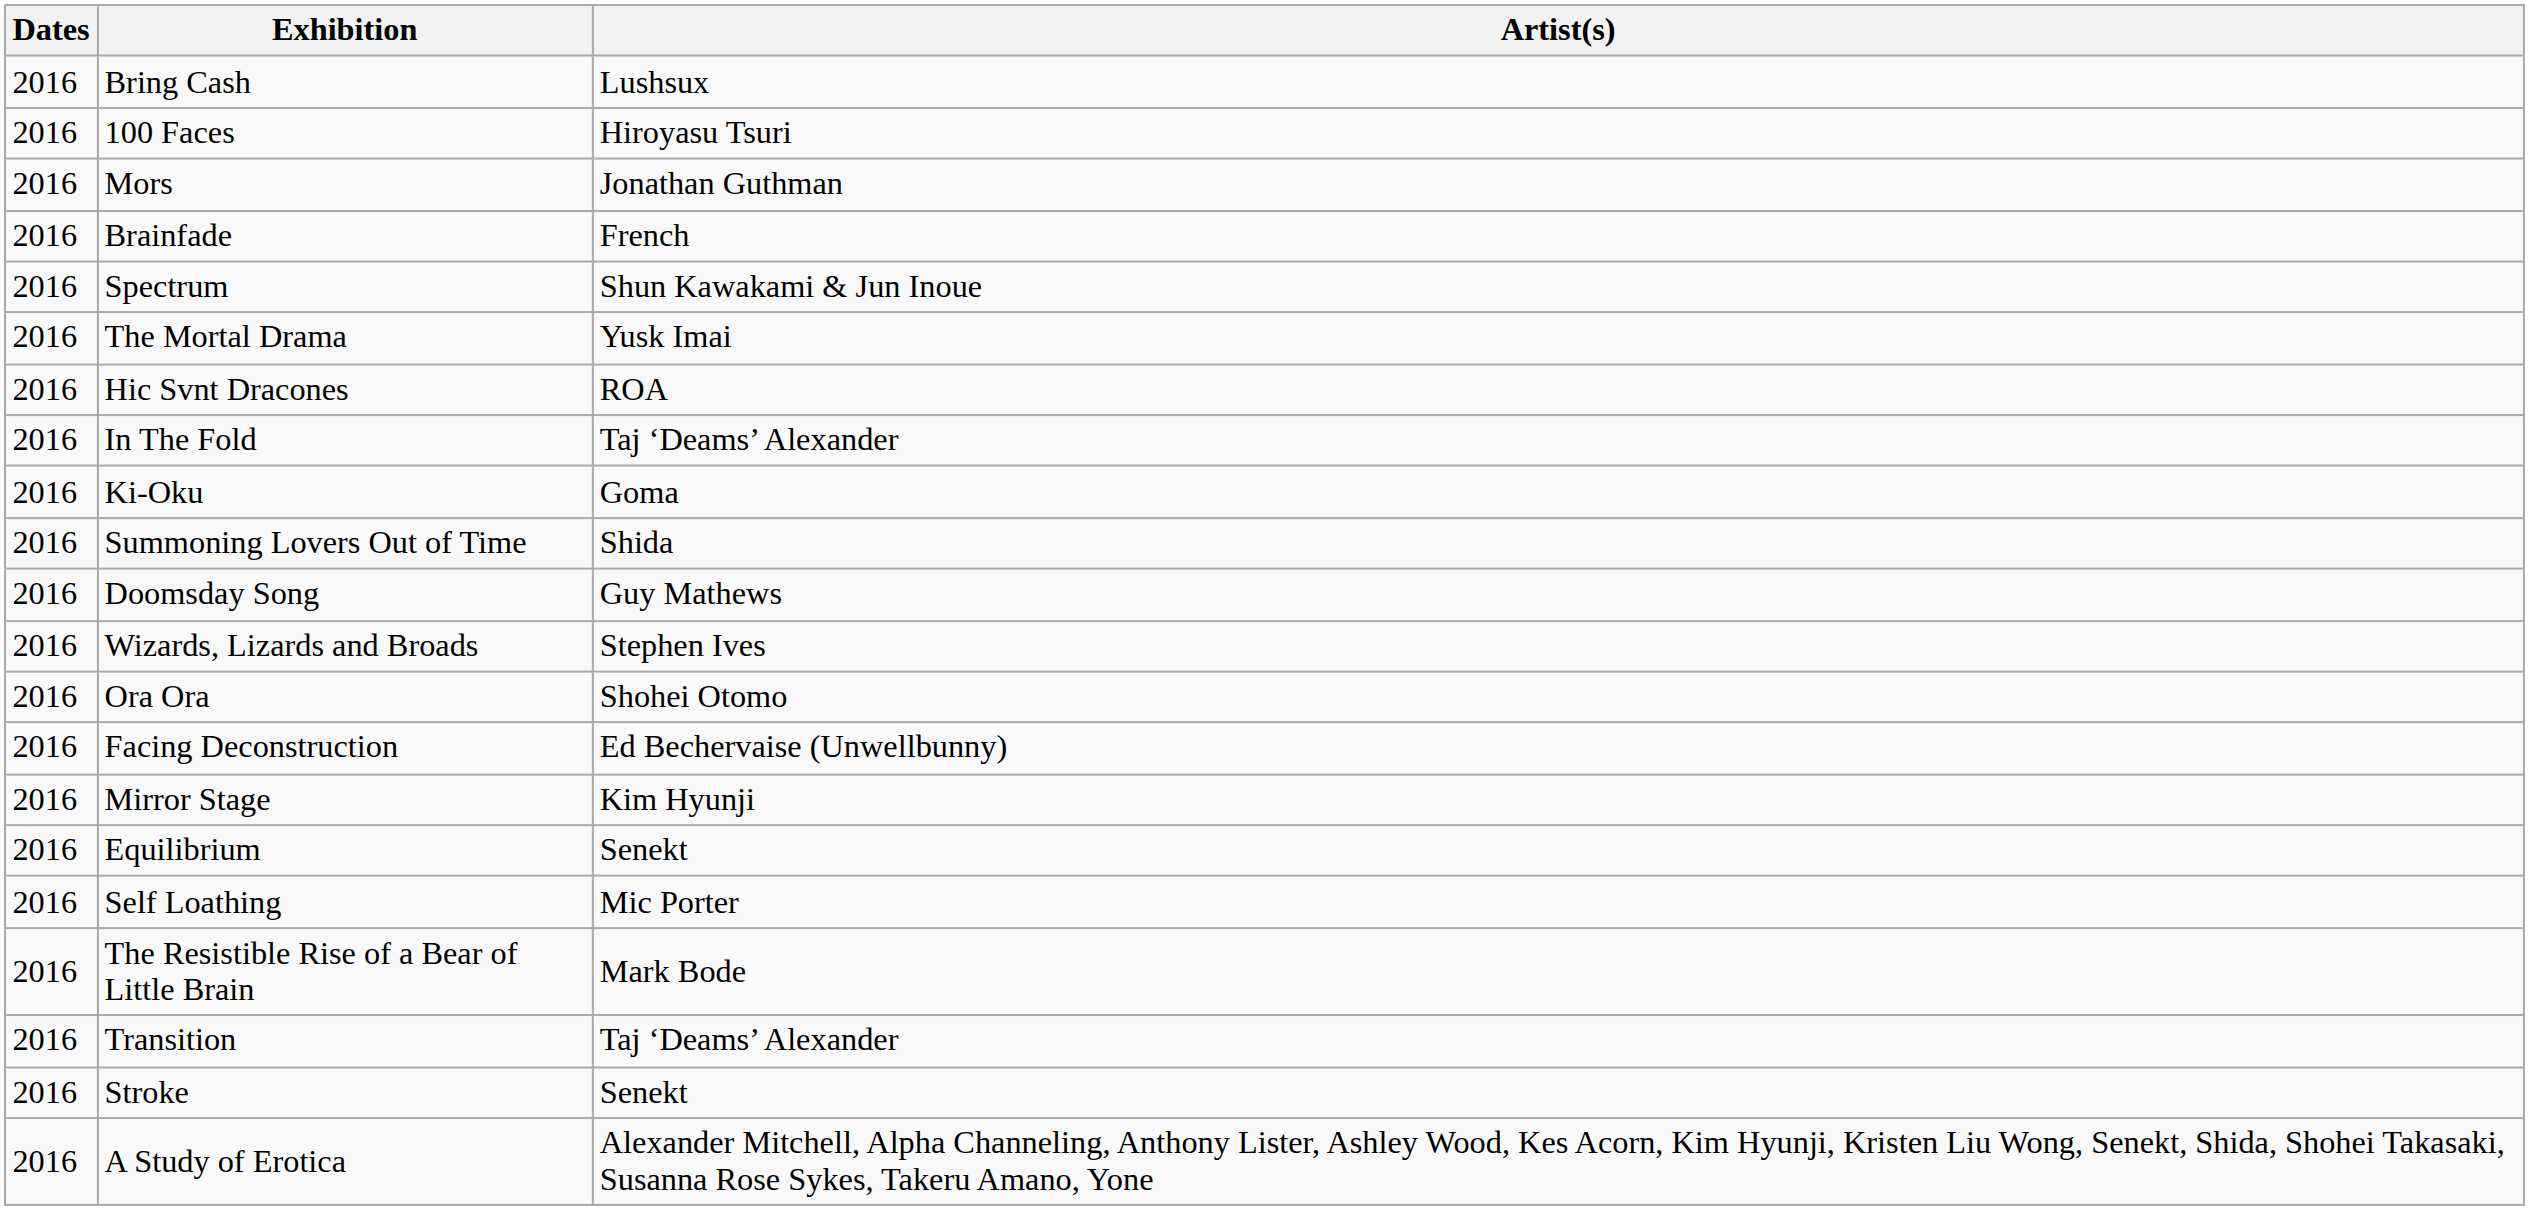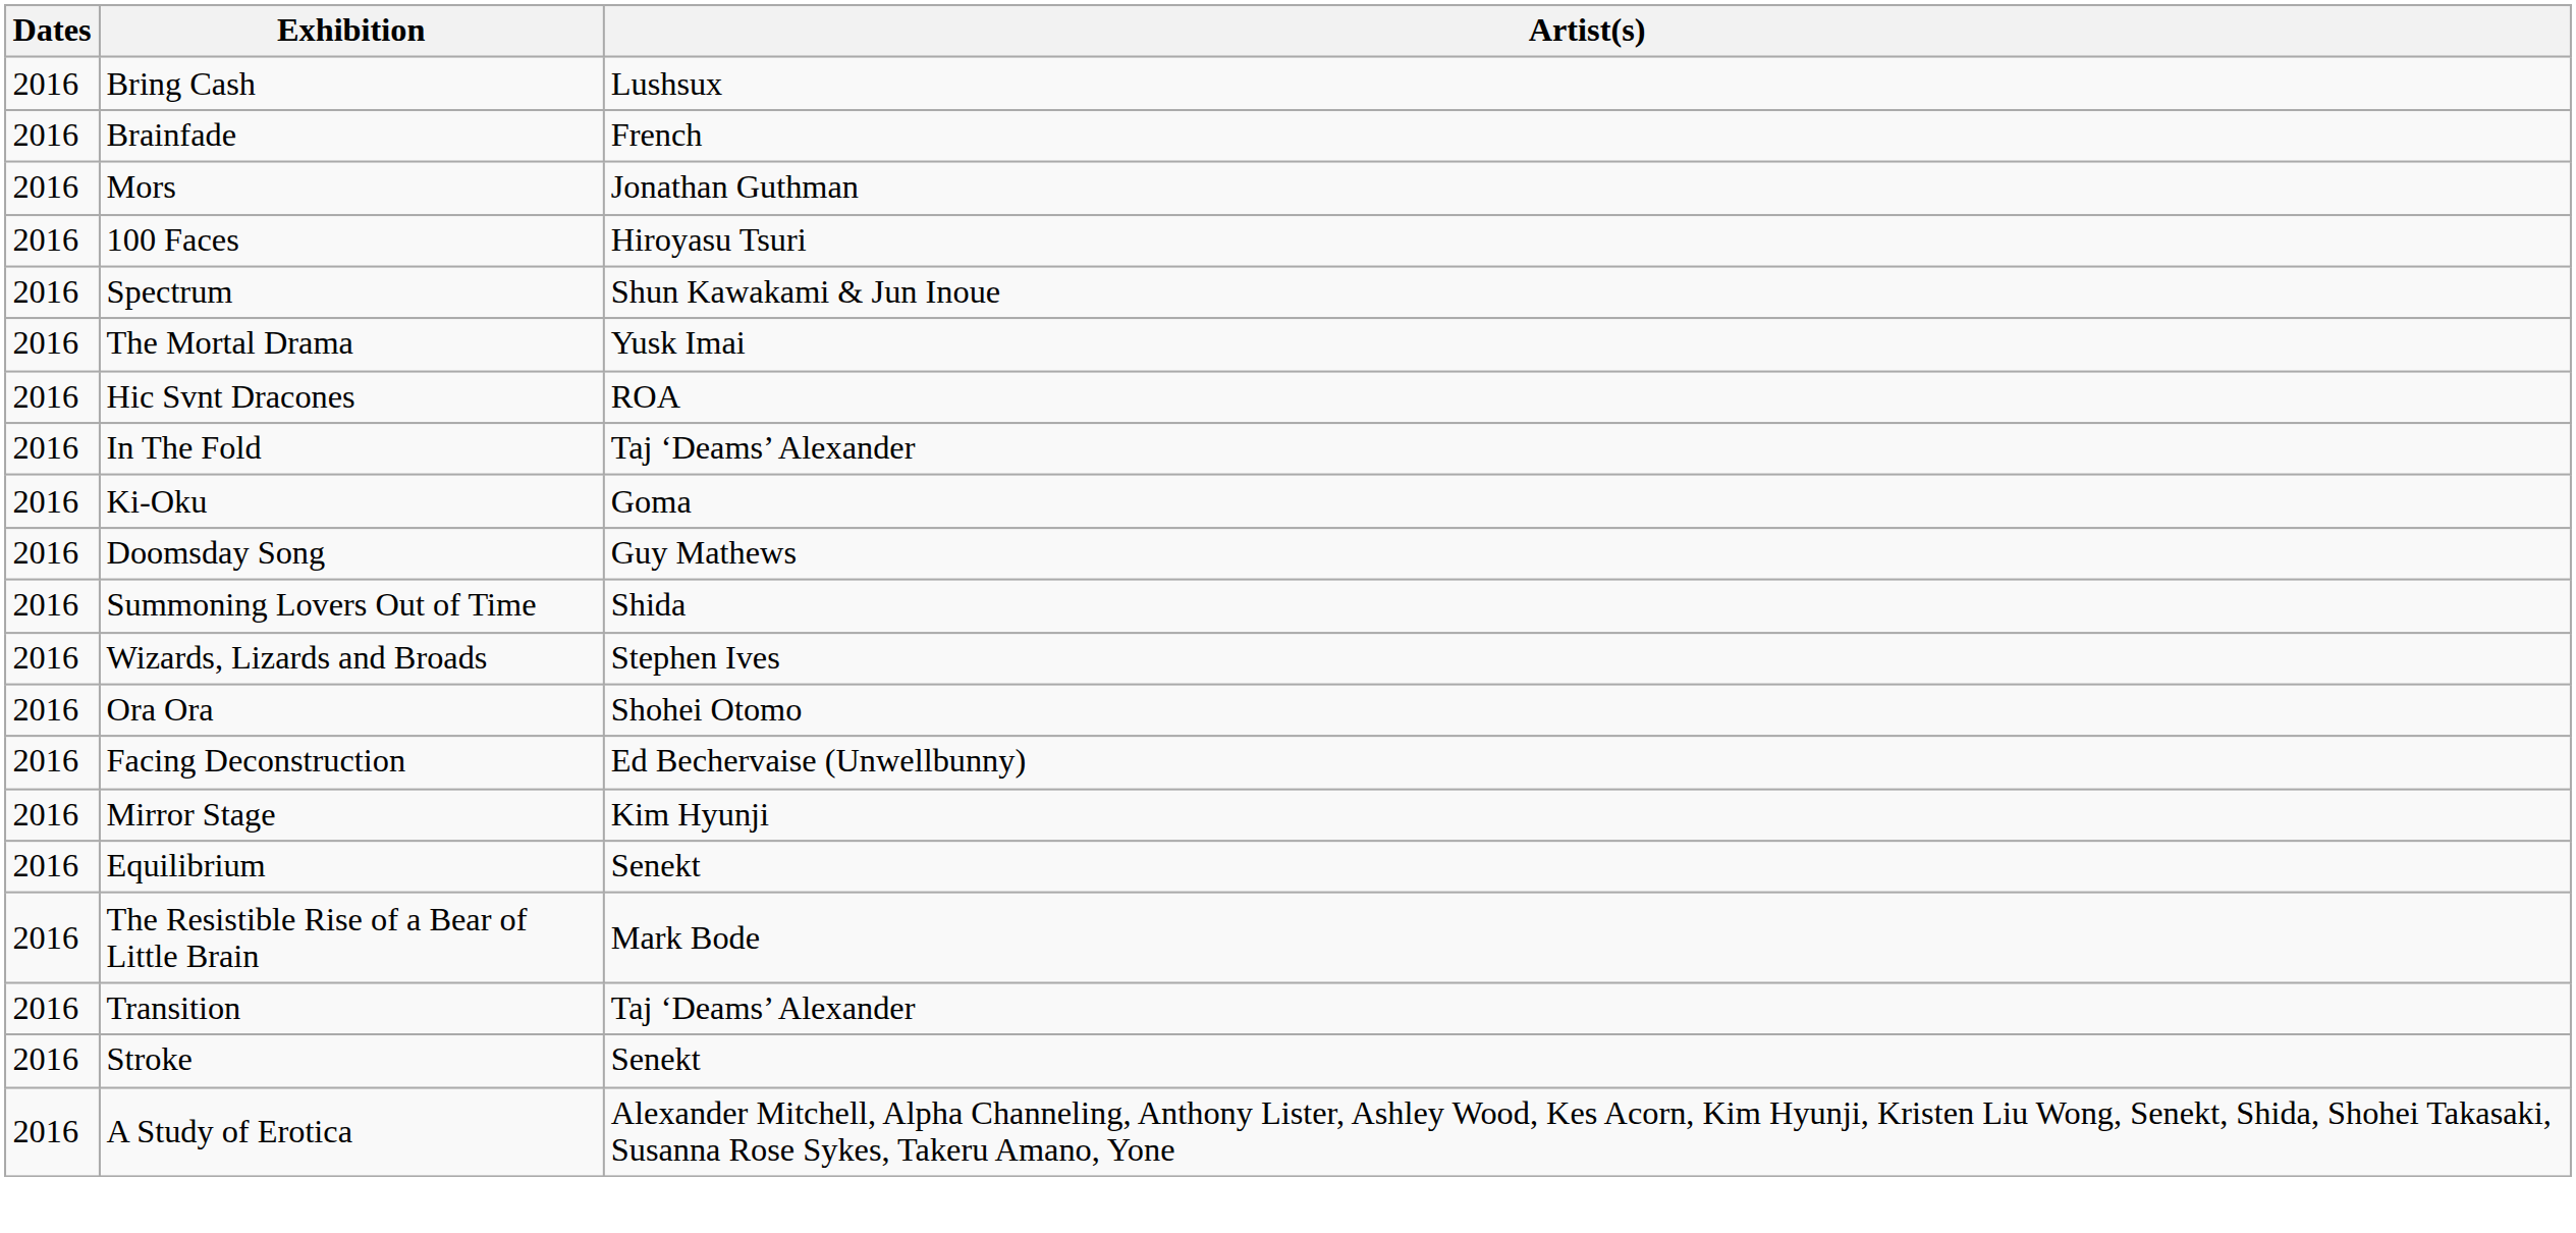rows swapped: 100 Faces <-> Brainfade
rows swapped: Doomsday Song <-> Summoning Lovers Out of Time
- row: 2016 | Self Loathing | Mic Porter
